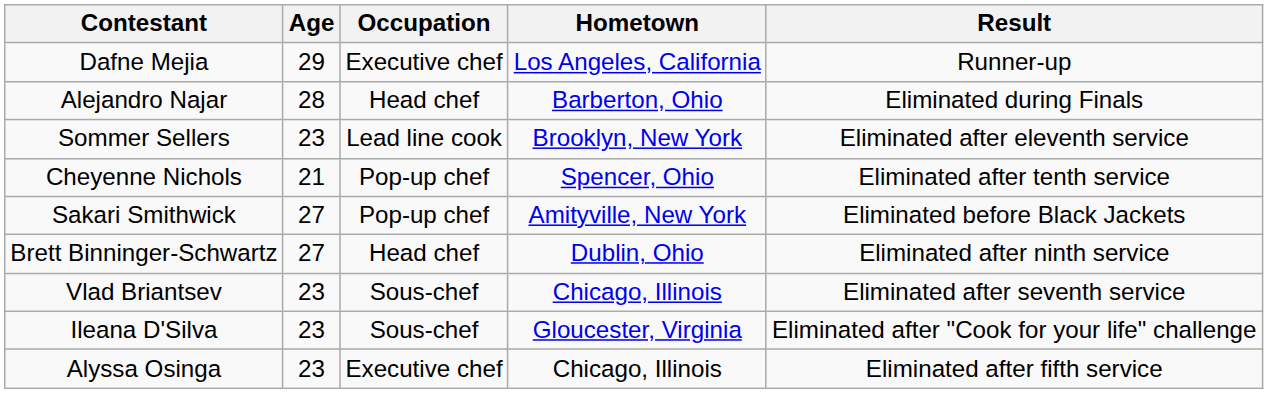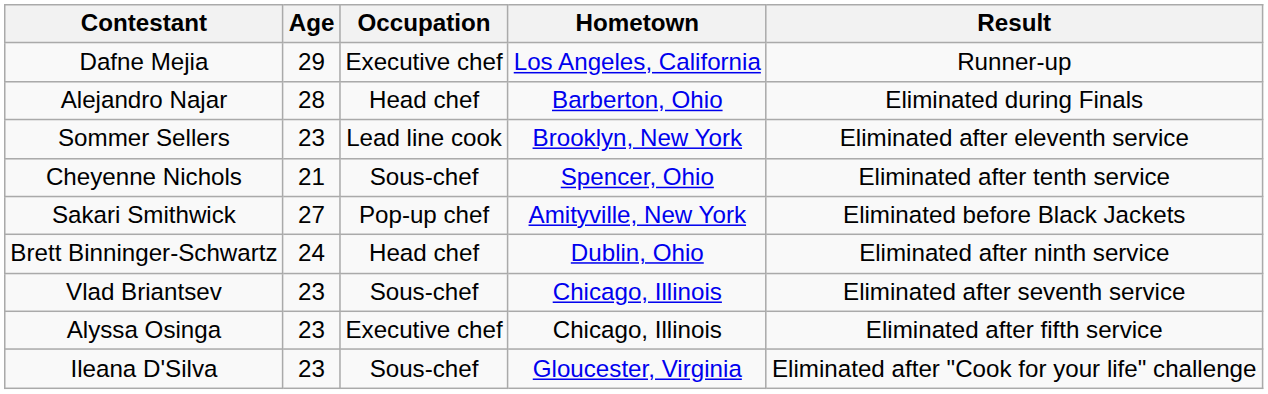Cheyenne Nichols | Occupation: Pop-up chef -> Sous-chef
Brett Binninger-Schwartz | Age: 27 -> 24
rows swapped: Ileana D'Silva <-> Alyssa Osinga
